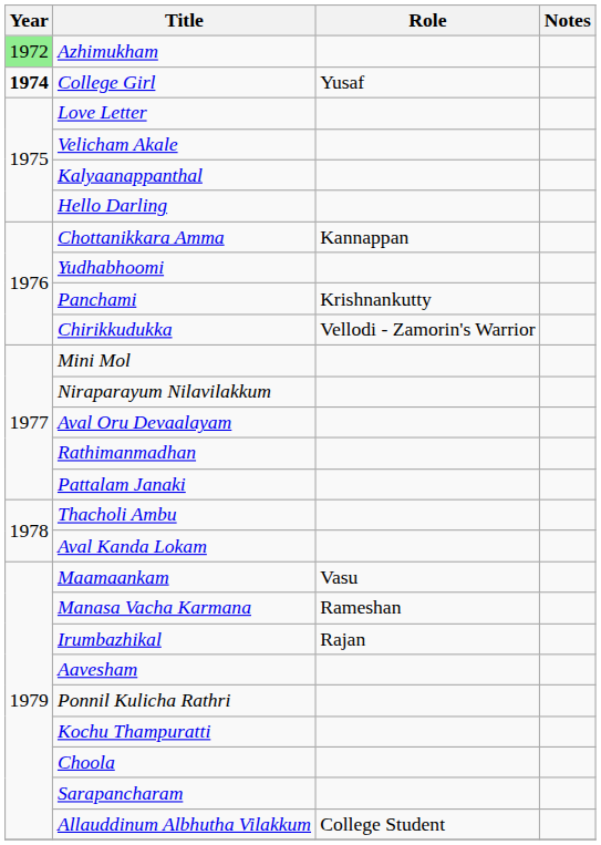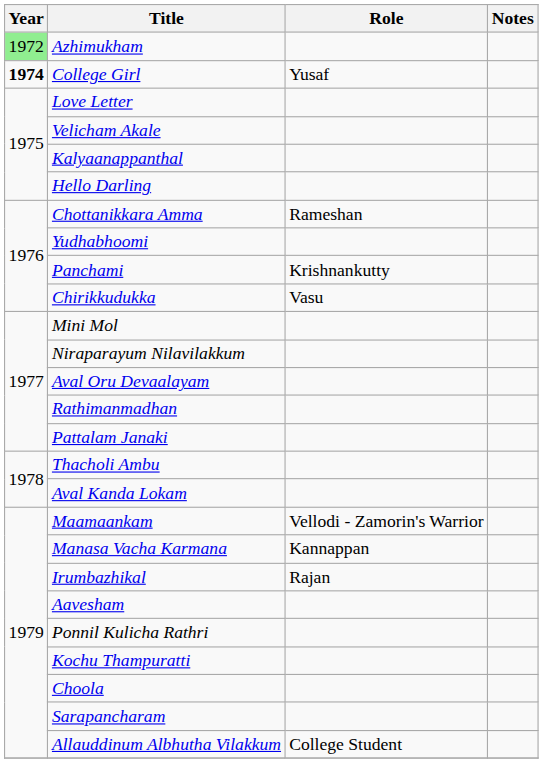Chottanikkara Amma | Role: Kannappan -> Rameshan
Chirikkudukka | Role: Vellodi - Zamorin's Warrior -> Vasu
Maamaankam | Role: Vasu -> Vellodi - Zamorin's Warrior
Manasa Vacha Karmana | Role: Rameshan -> Kannappan
